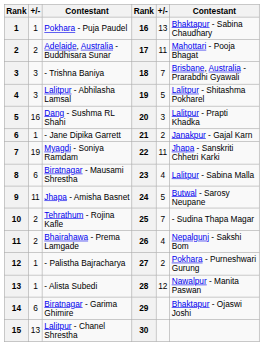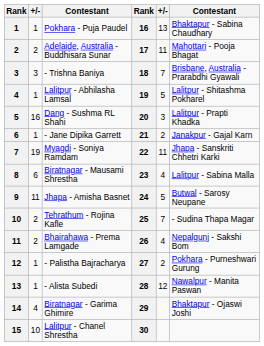Lalitpur - Abhilasha Lamsal | column 2: 3 -> 1
Biratnagar - Garima Ghimire | column 2: 6 -> 4
Lalitpur - Chanel Shrestha | column 2: 13 -> 10
